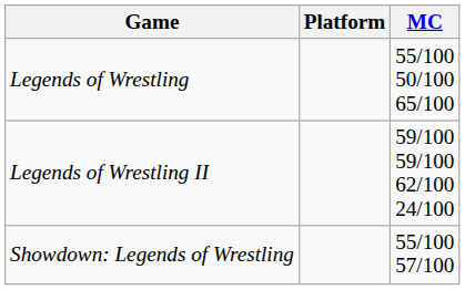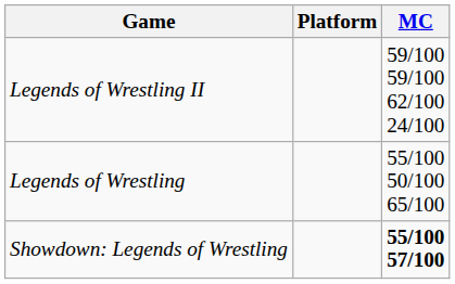rows swapped: Legends of Wrestling <-> Legends of Wrestling II
Showdown: Legends of Wrestling | MC: normal -> bold
